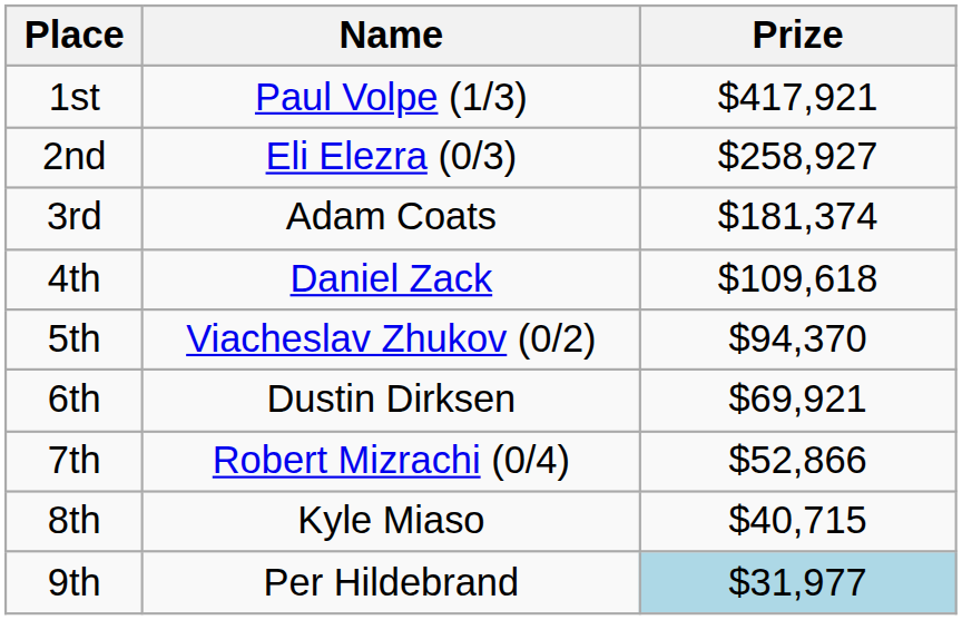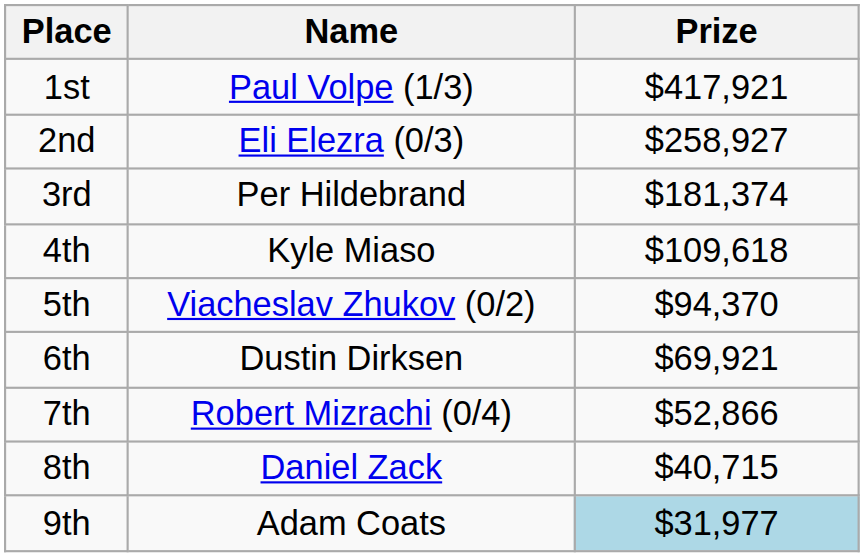3rd | Name: Adam Coats -> Per Hildebrand
4th | Name: Daniel Zack -> Kyle Miaso
8th | Name: Kyle Miaso -> Daniel Zack
9th | Name: Per Hildebrand -> Adam Coats
